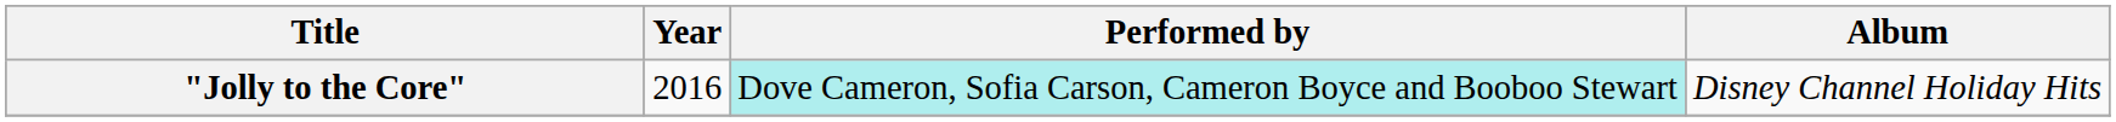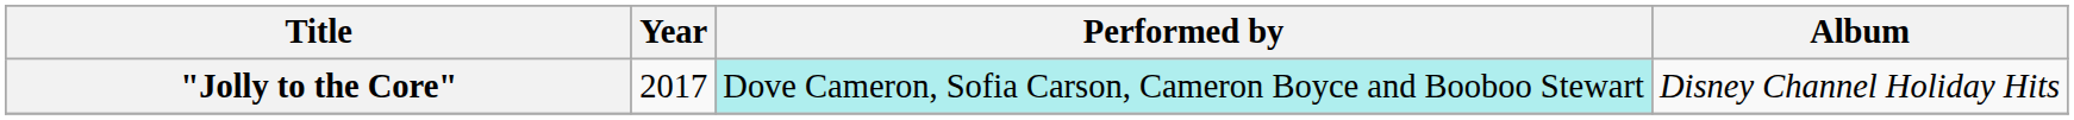"Jolly to the Core" | Year: 2016 -> 2017
